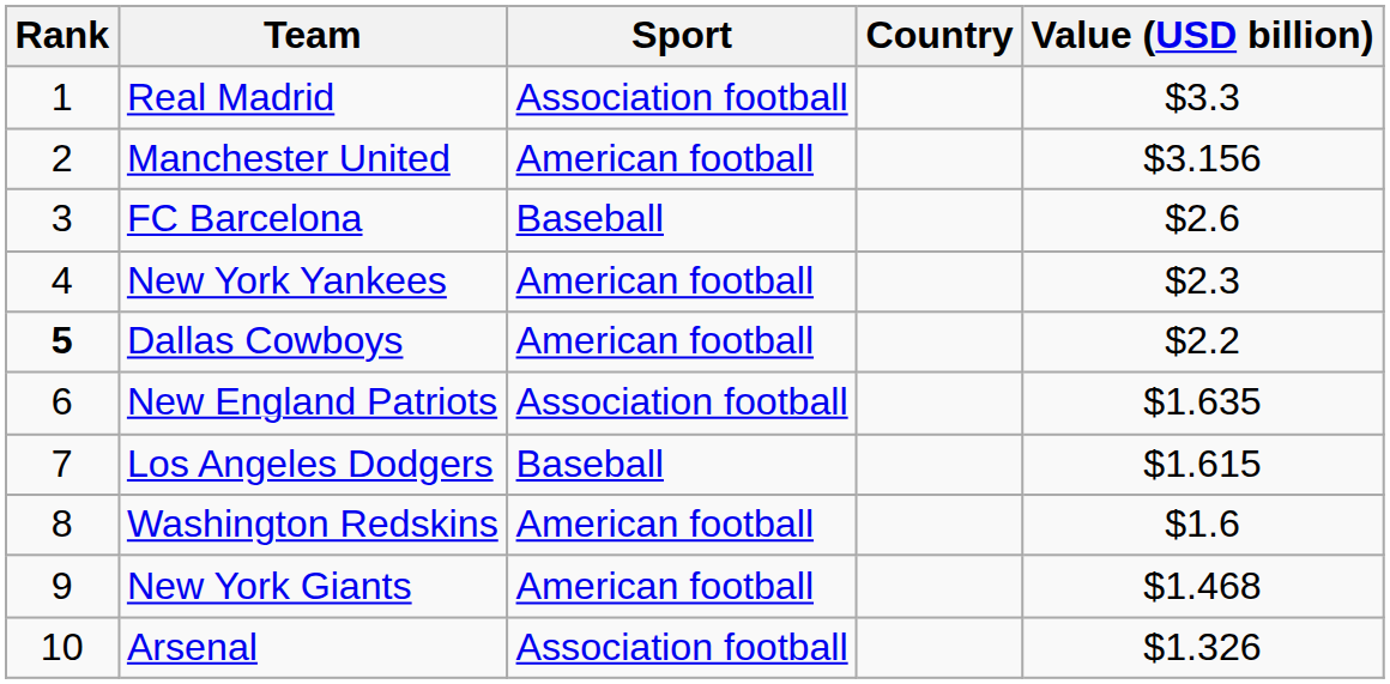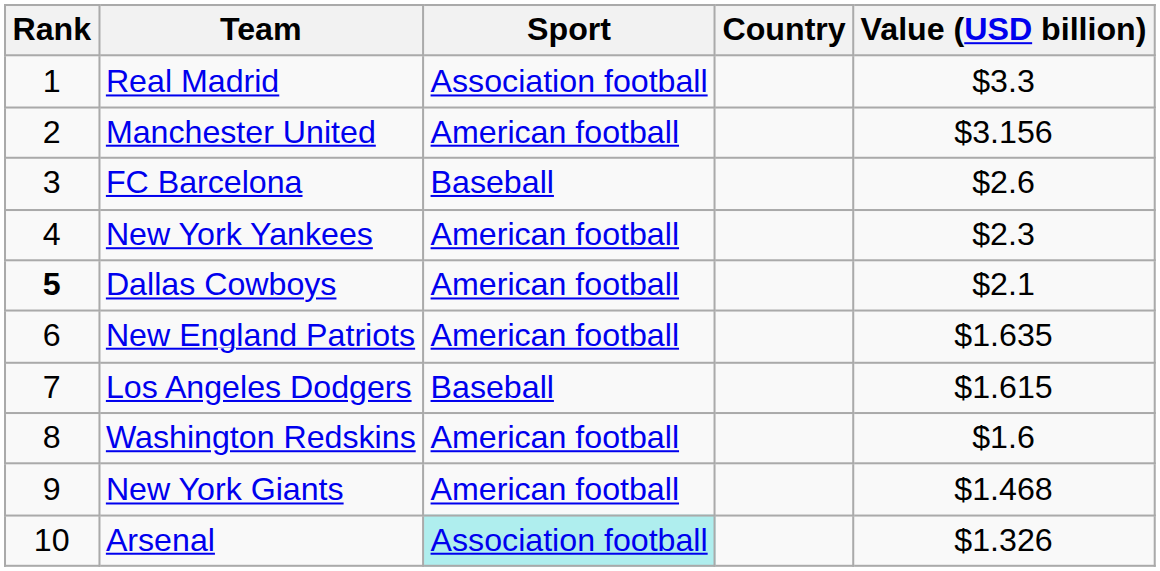Dallas Cowboys | Value (USD billion): $2.2 -> $2.1
New England Patriots | Sport: Association football -> American football
Arsenal | Sport: no background -> paleturquoise background
